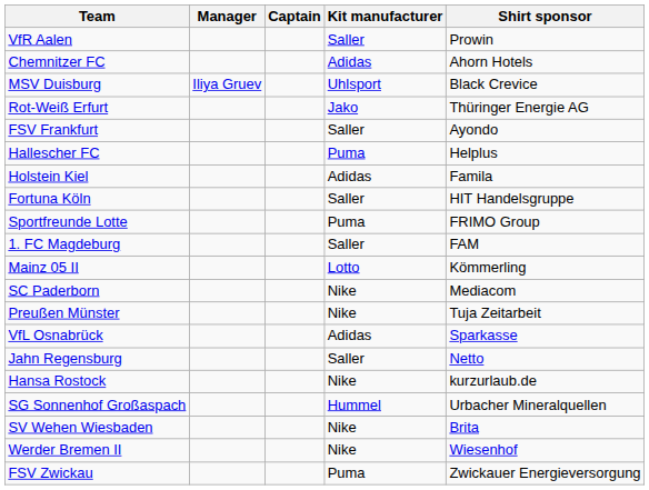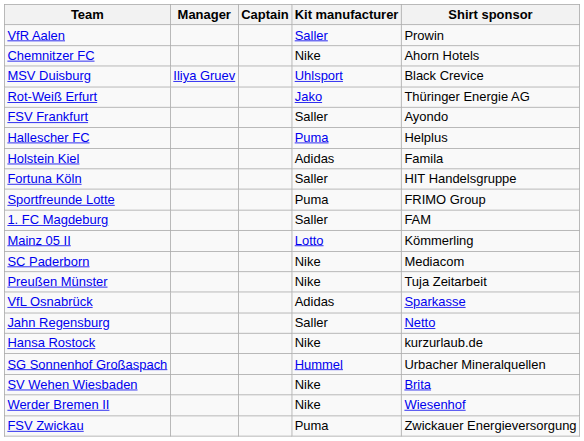Chemnitzer FC | Kit manufacturer: Adidas -> Nike
